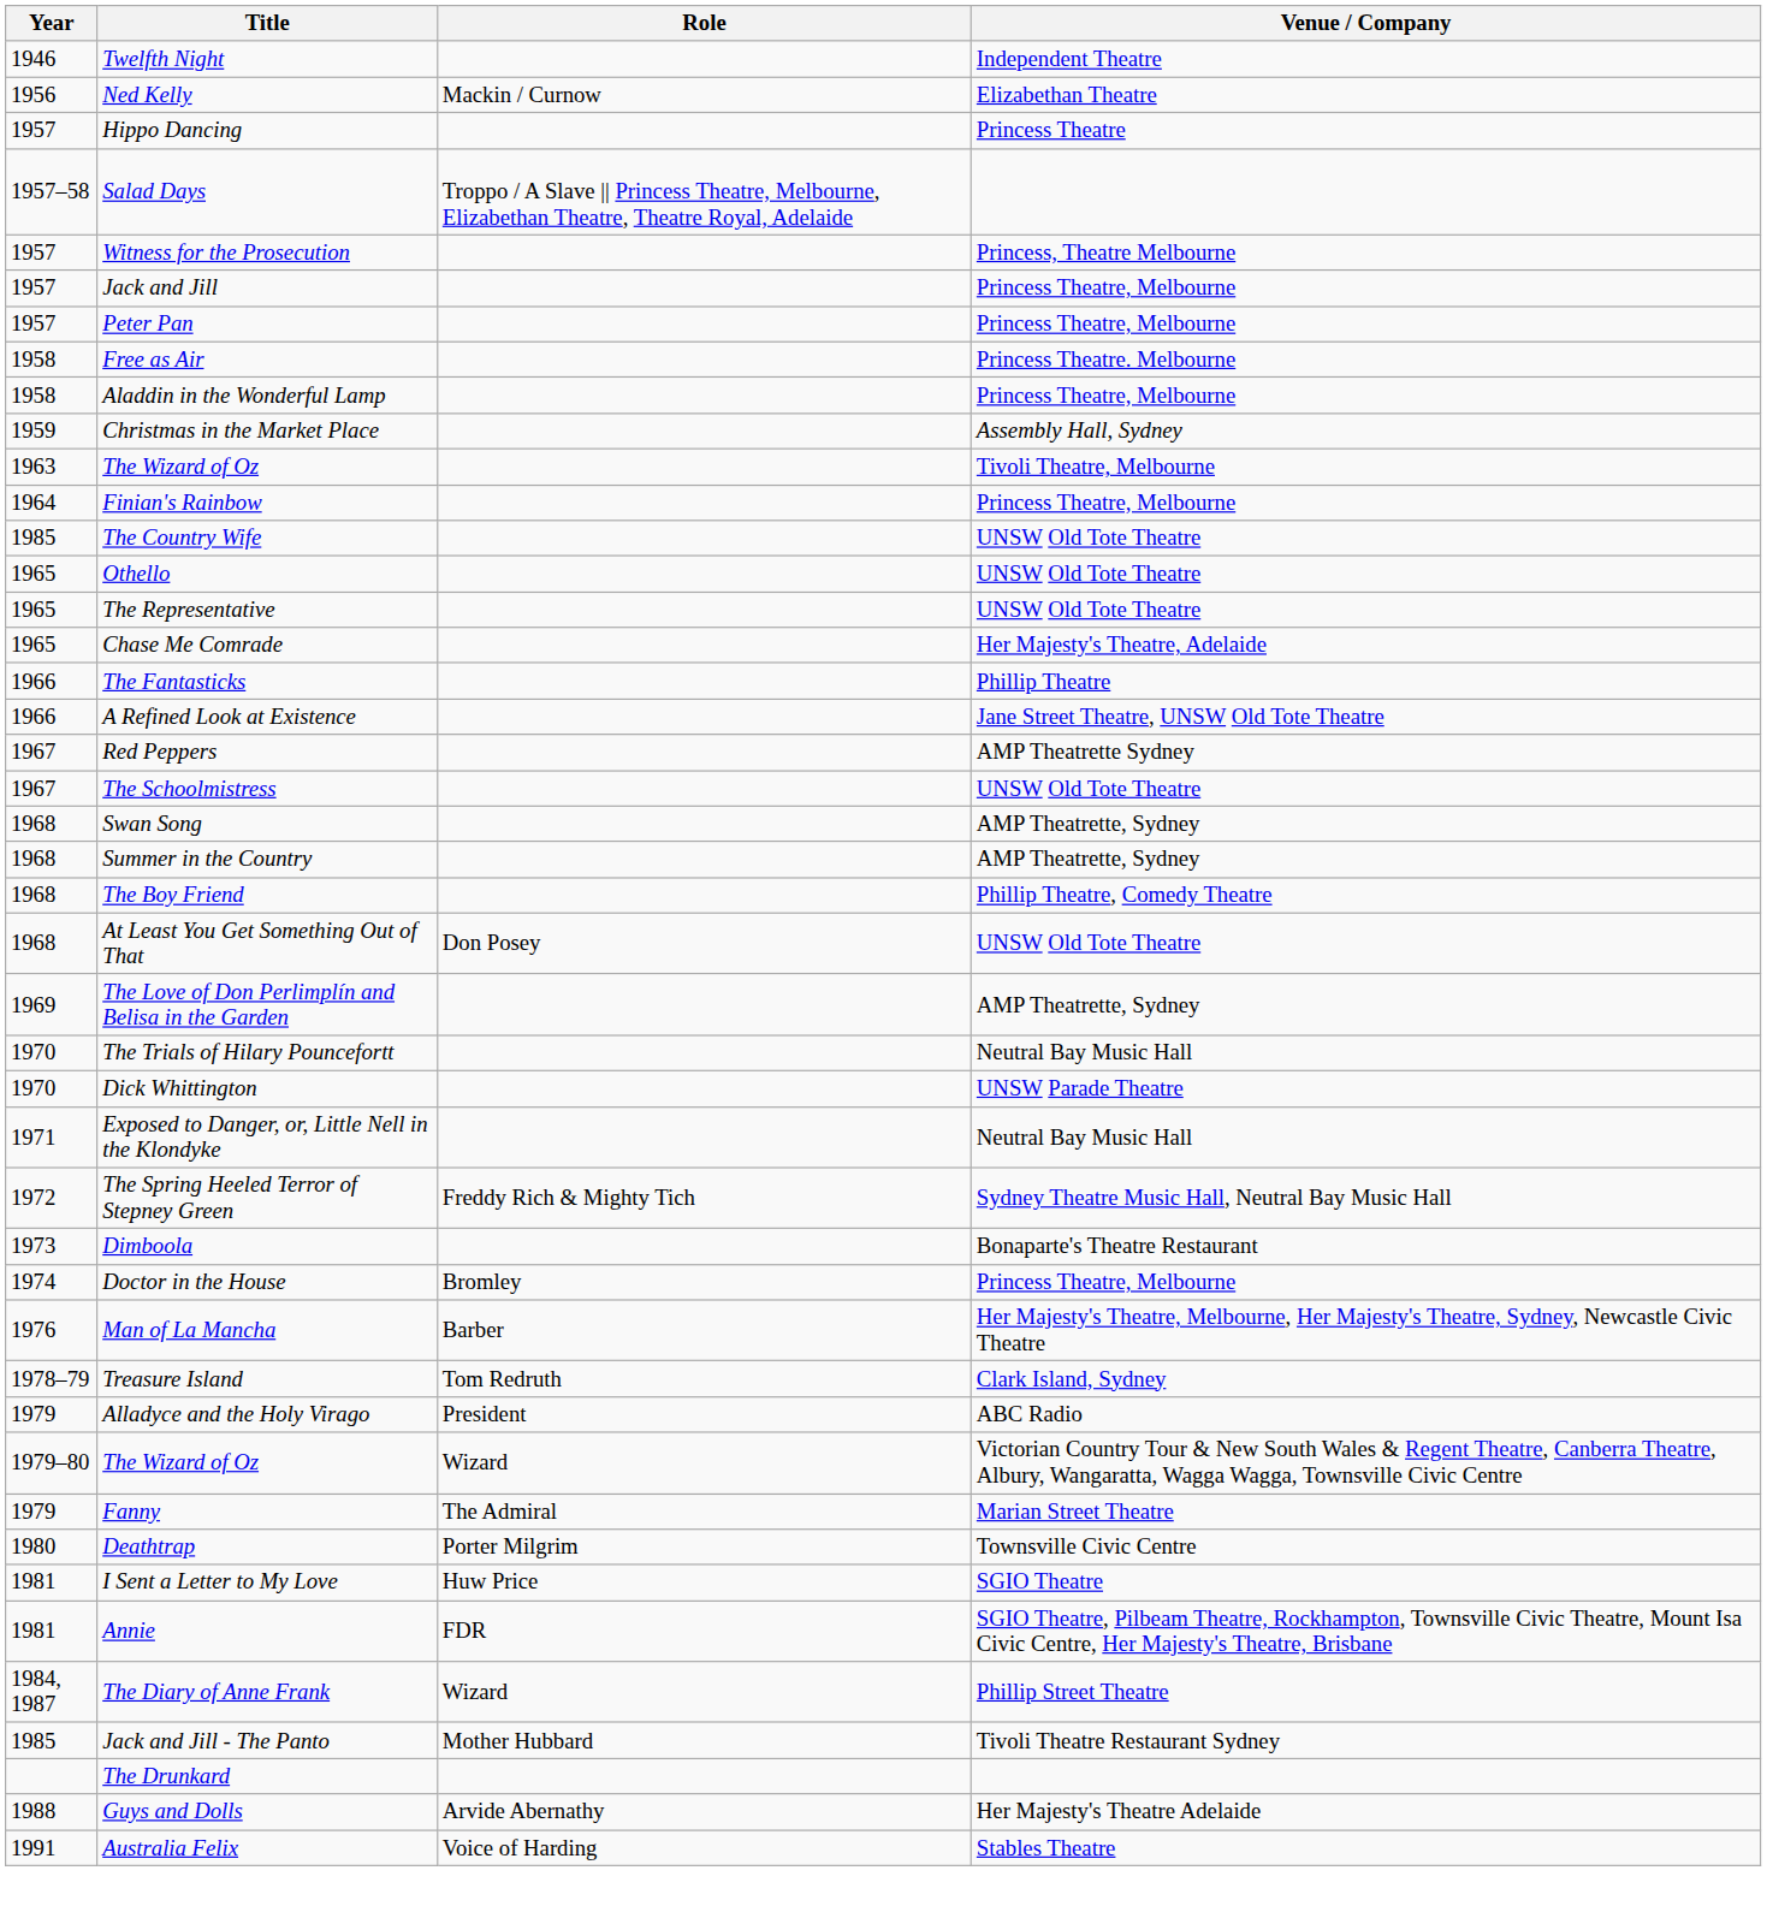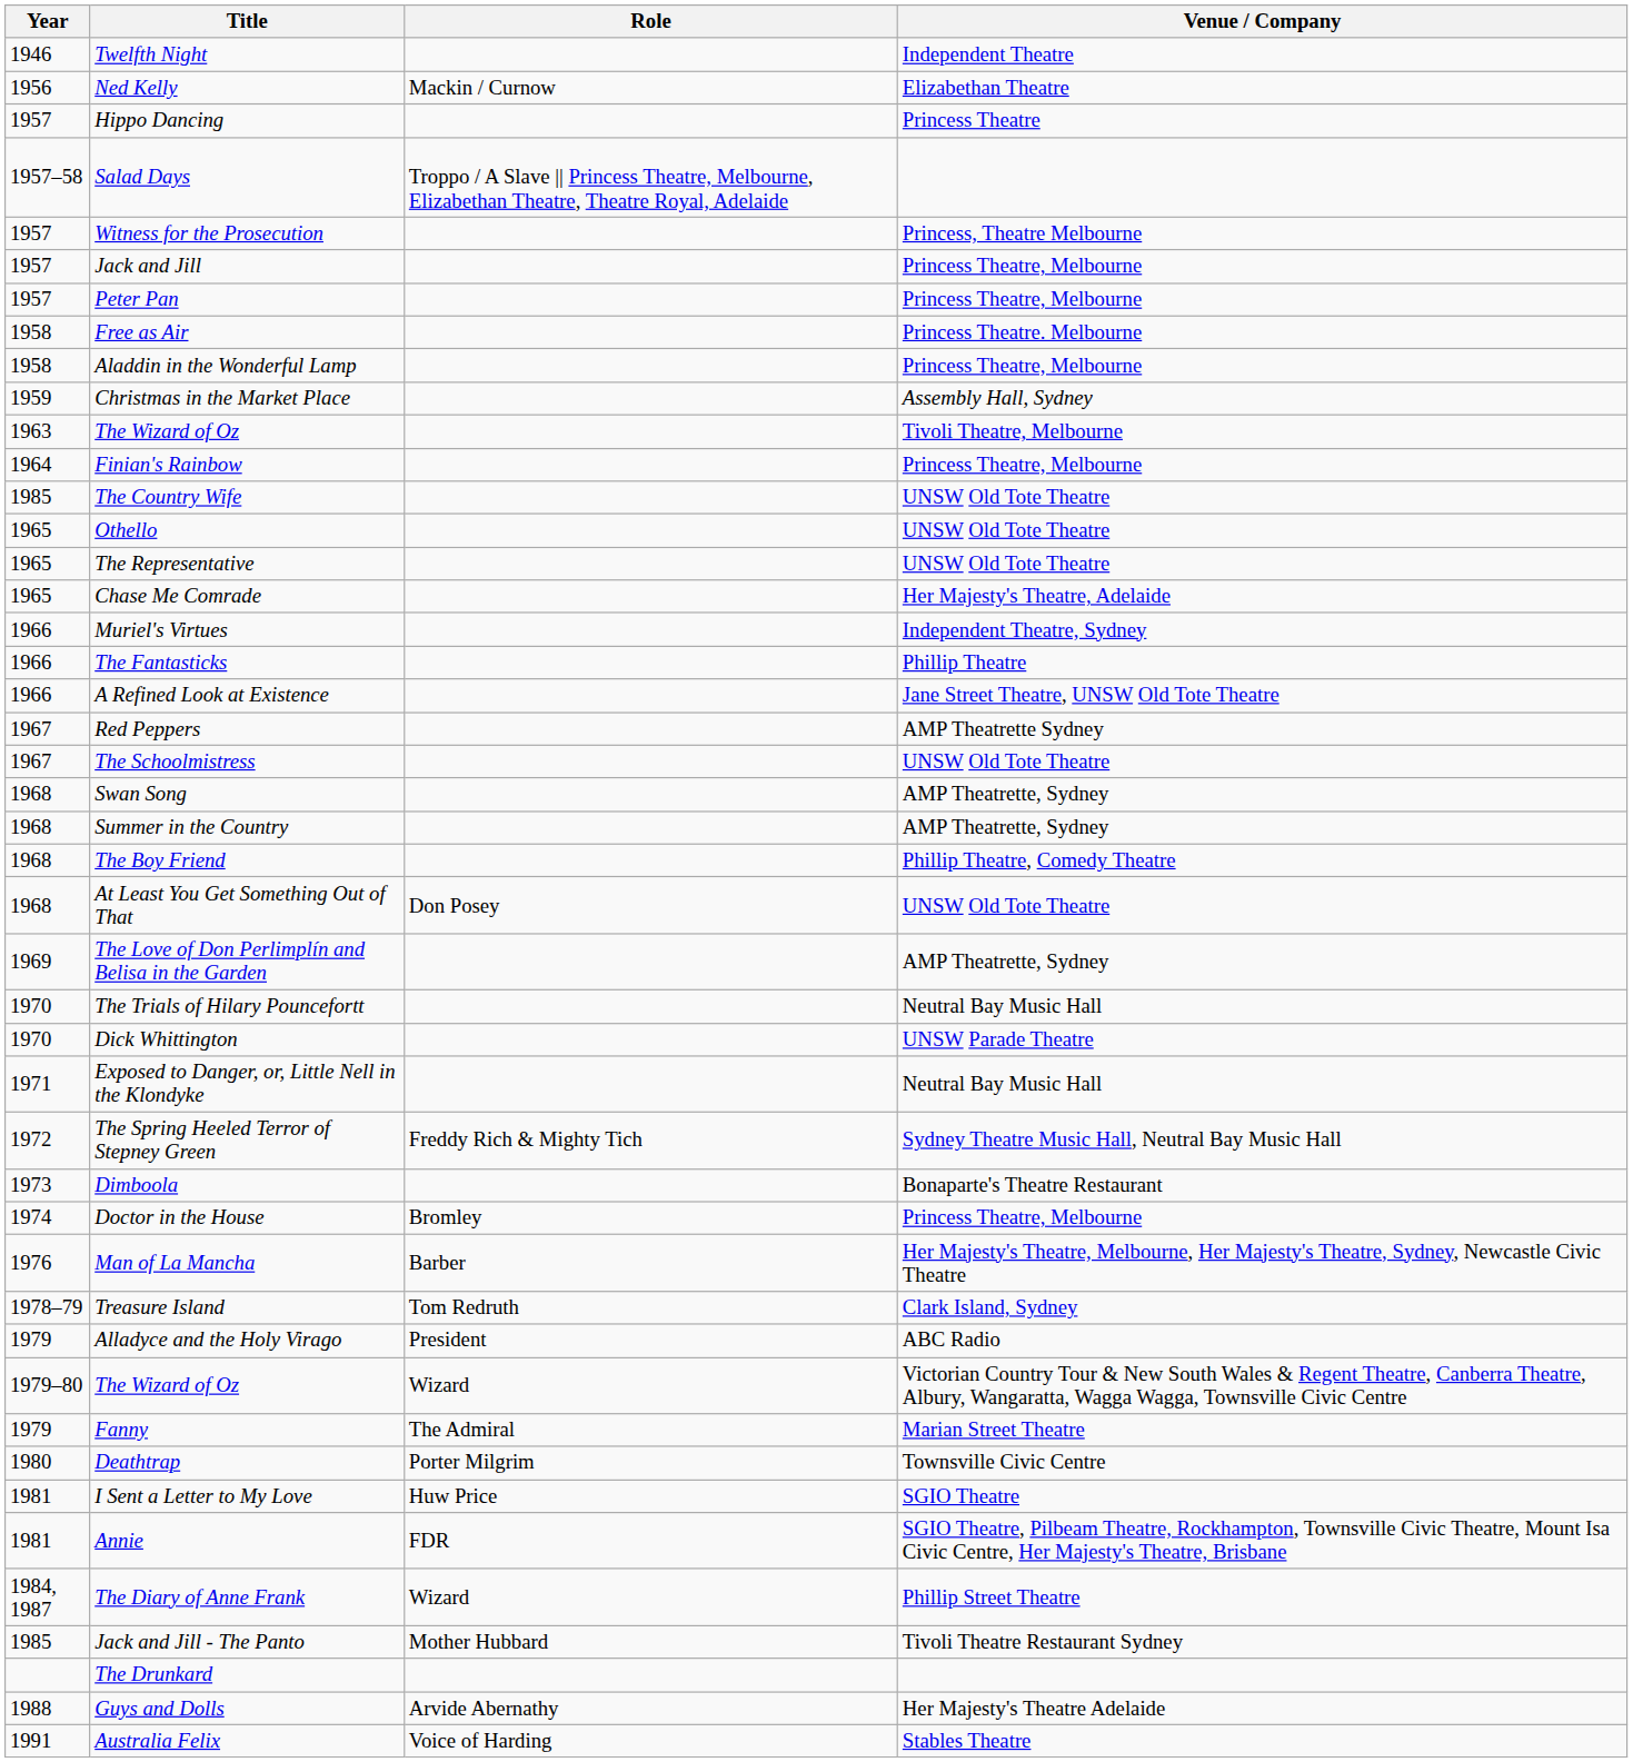+ row: 1966 | Muriel's Virtues | Independent Theatre, Sydney
